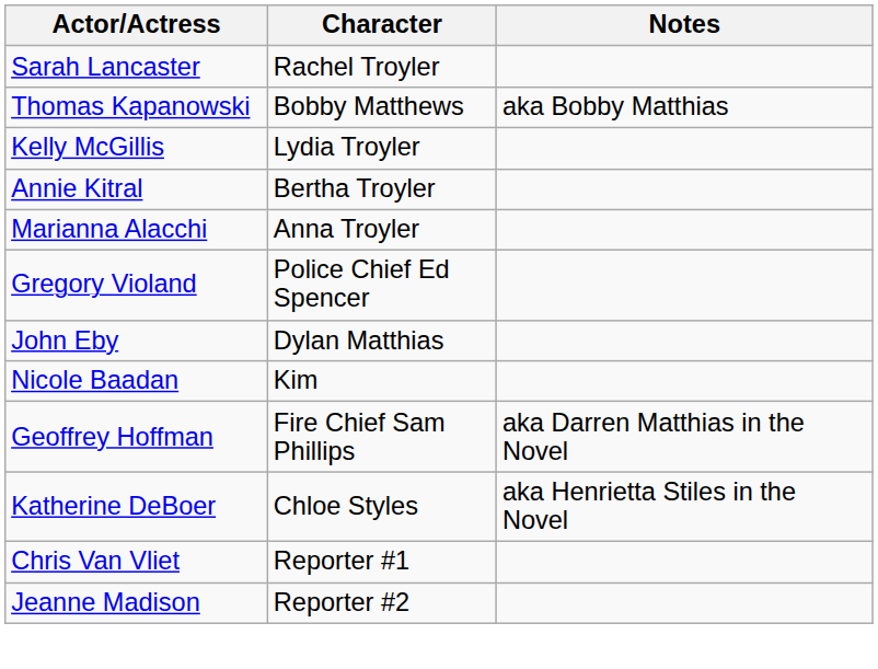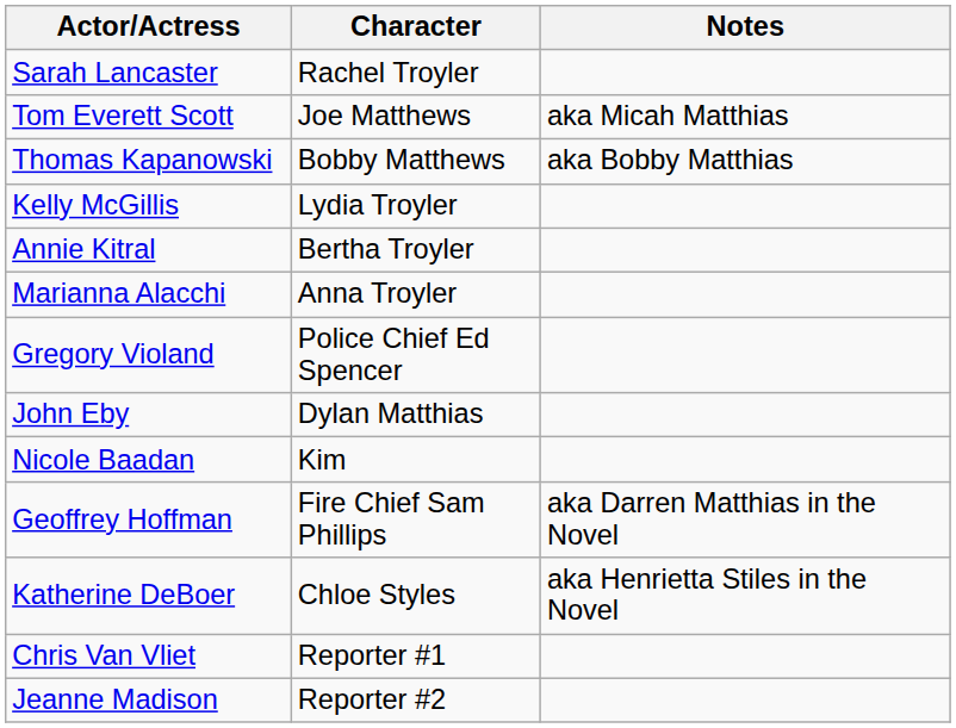+ row: Tom Everett Scott | Joe Matthews | aka Micah Matthias
